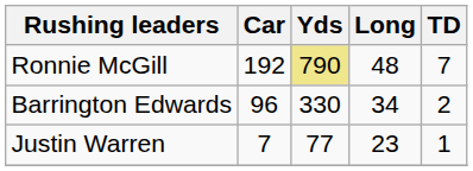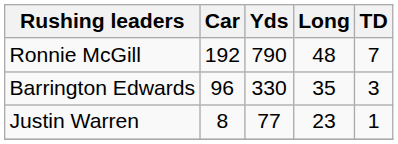Ronnie McGill | Yds: khaki background -> no background
Barrington Edwards | Long: 34 -> 35
Barrington Edwards | TD: 2 -> 3
Justin Warren | Car: 7 -> 8
